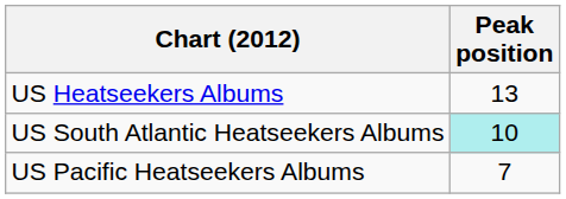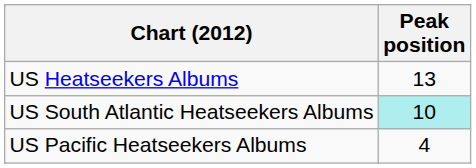US Pacific Heatseekers Albums | Peak position: 7 -> 4
